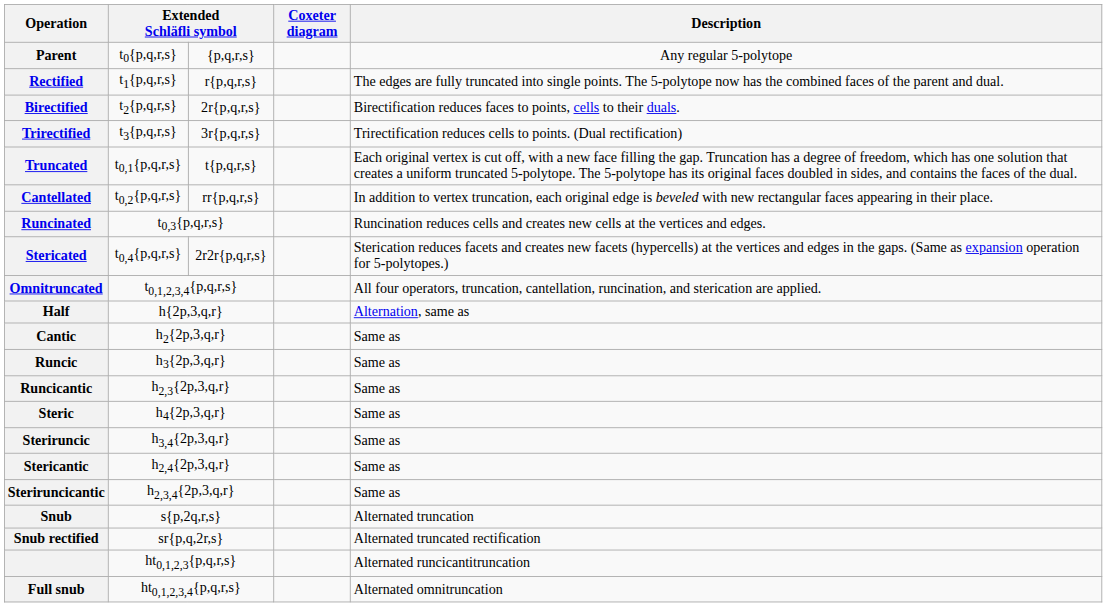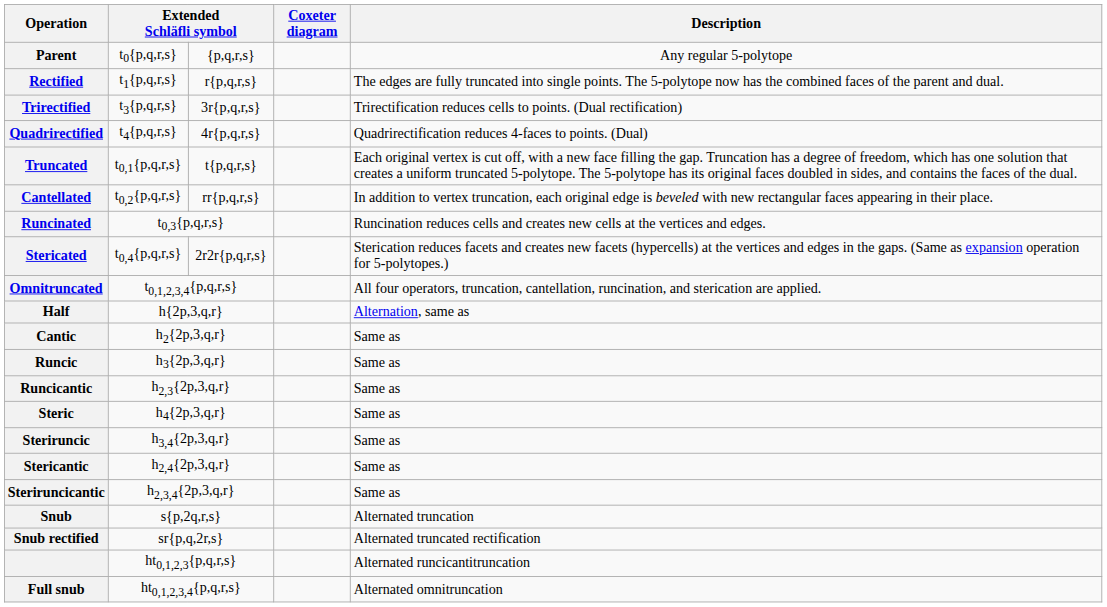- row: Birectified | t2{p,q,r,s} | 2r{p,q,r,s} | Birectification reduces faces to points, cells to their duals.
+ row: Quadrirectified | t4{p,q,r,s} | 4r{p,q,r,s} | Quadrirectification reduces 4-faces to points. (Dual)
